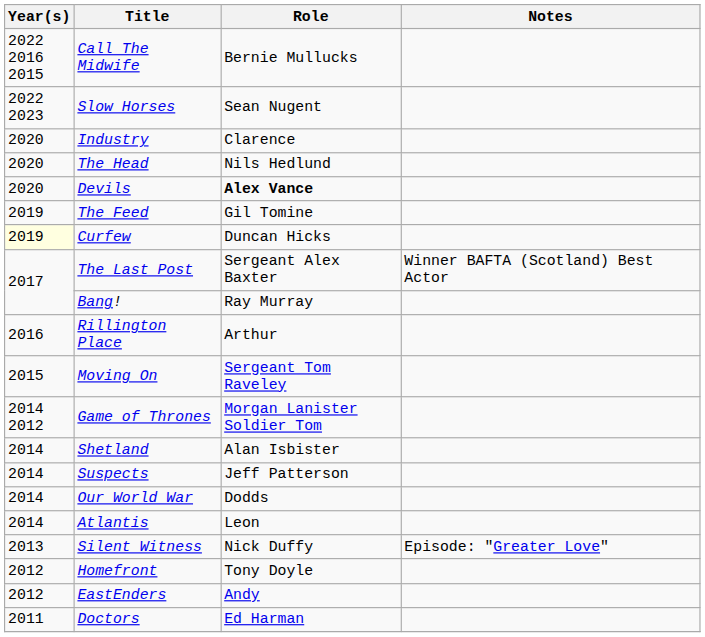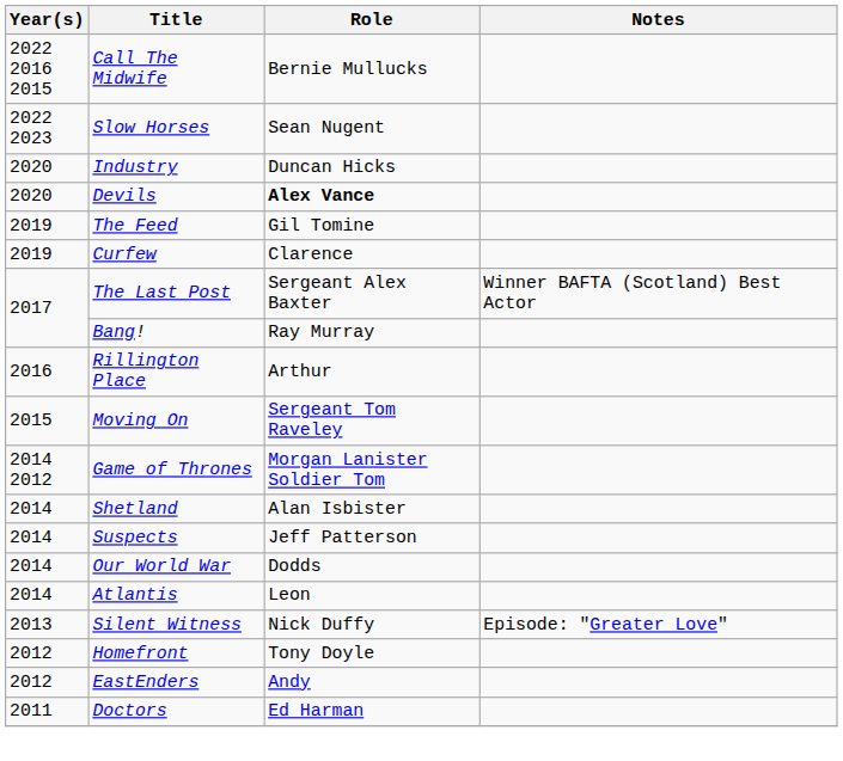Industry | Role: Clarence -> Duncan Hicks
- row: 2020 | The Head | Nils Hedlund
Curfew | Year(s): lightyellow background -> no background
Curfew | Role: Duncan Hicks -> Clarence
